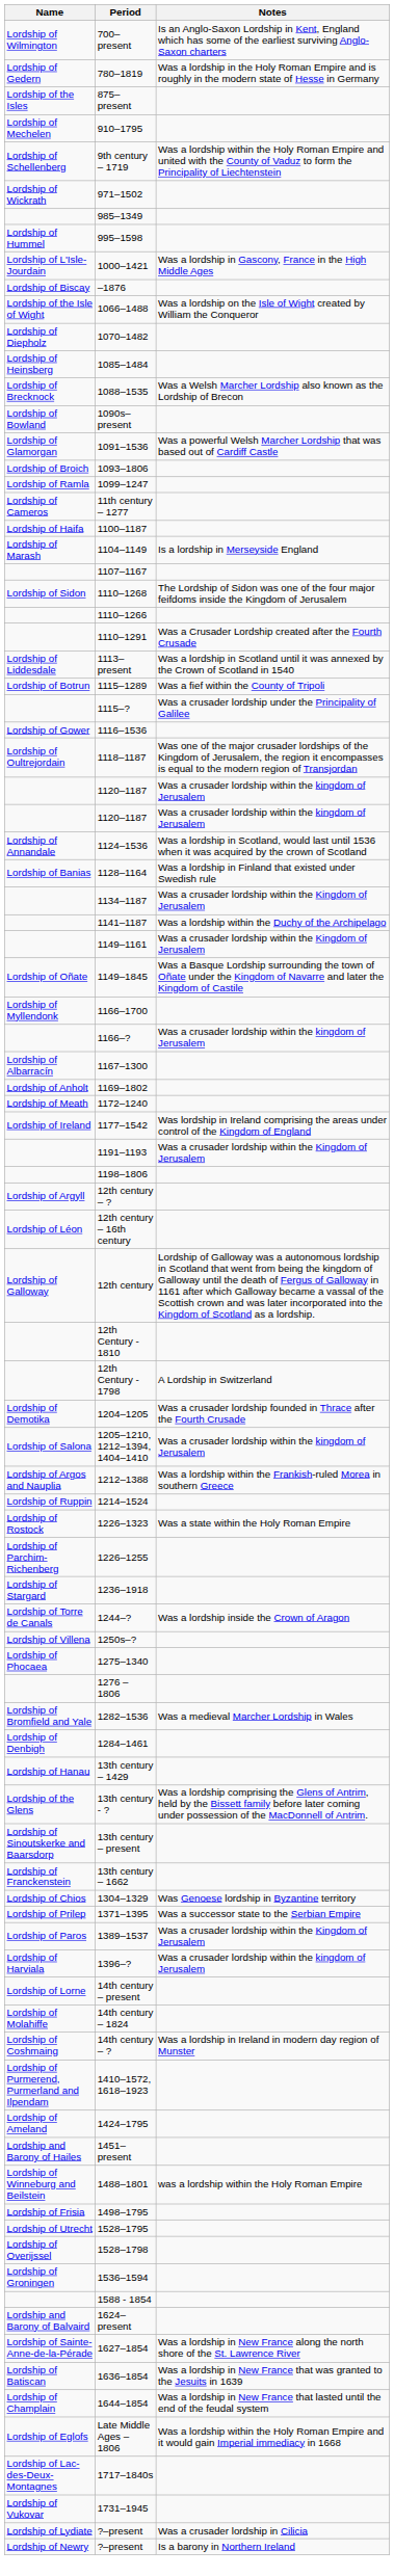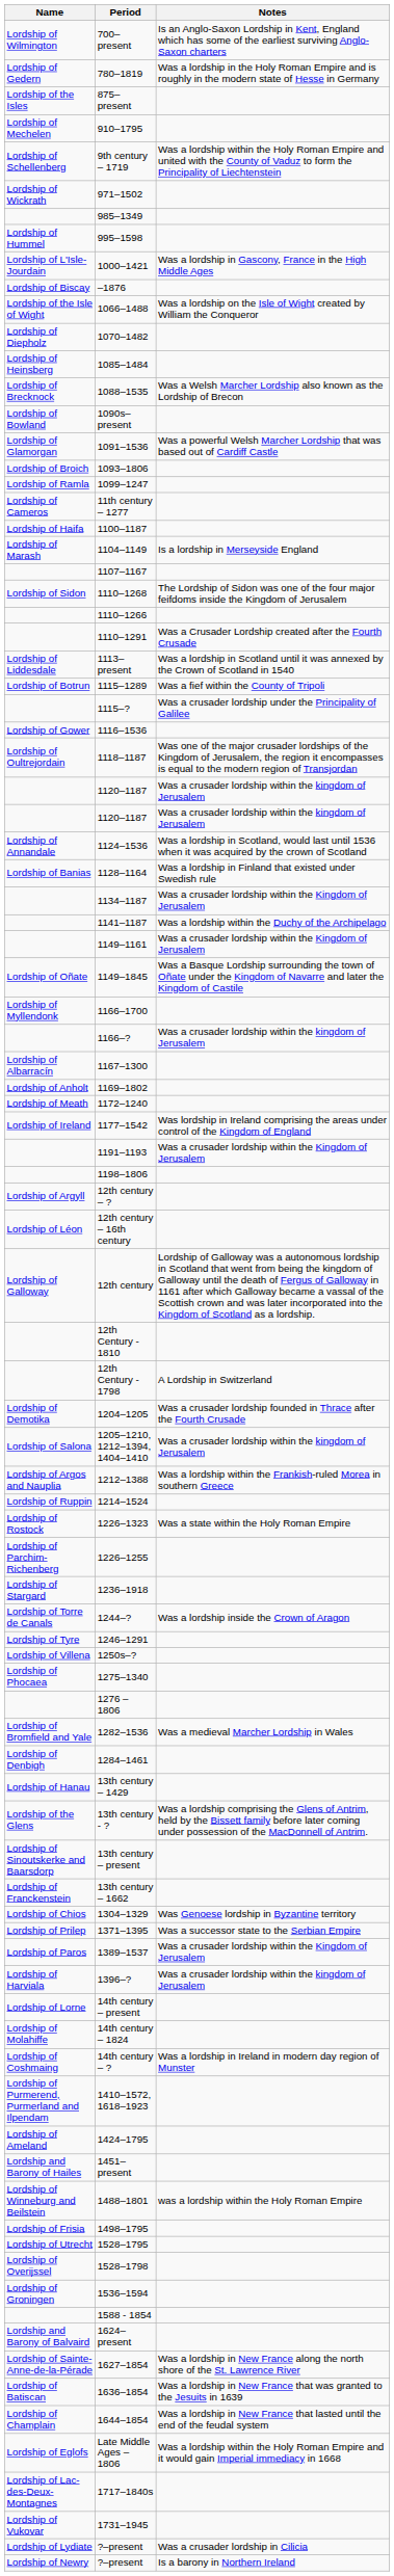+ row: Lordship of Tyre | 1246–1291
